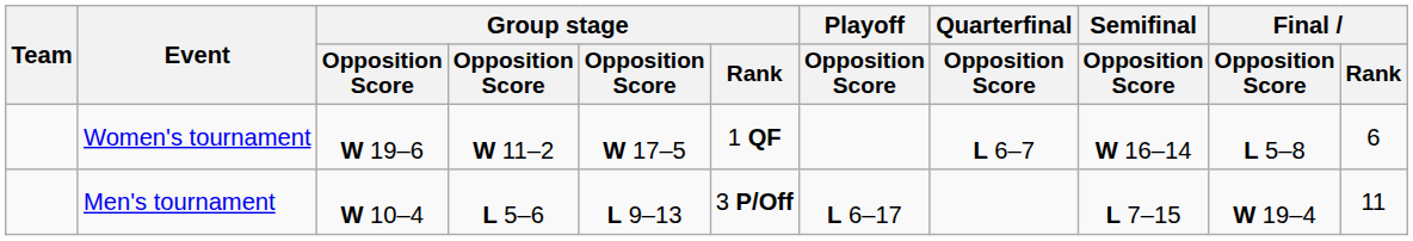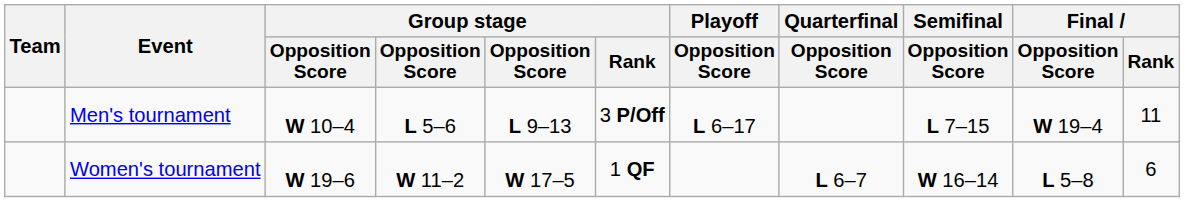rows swapped: Men's tournament <-> Women's tournament
